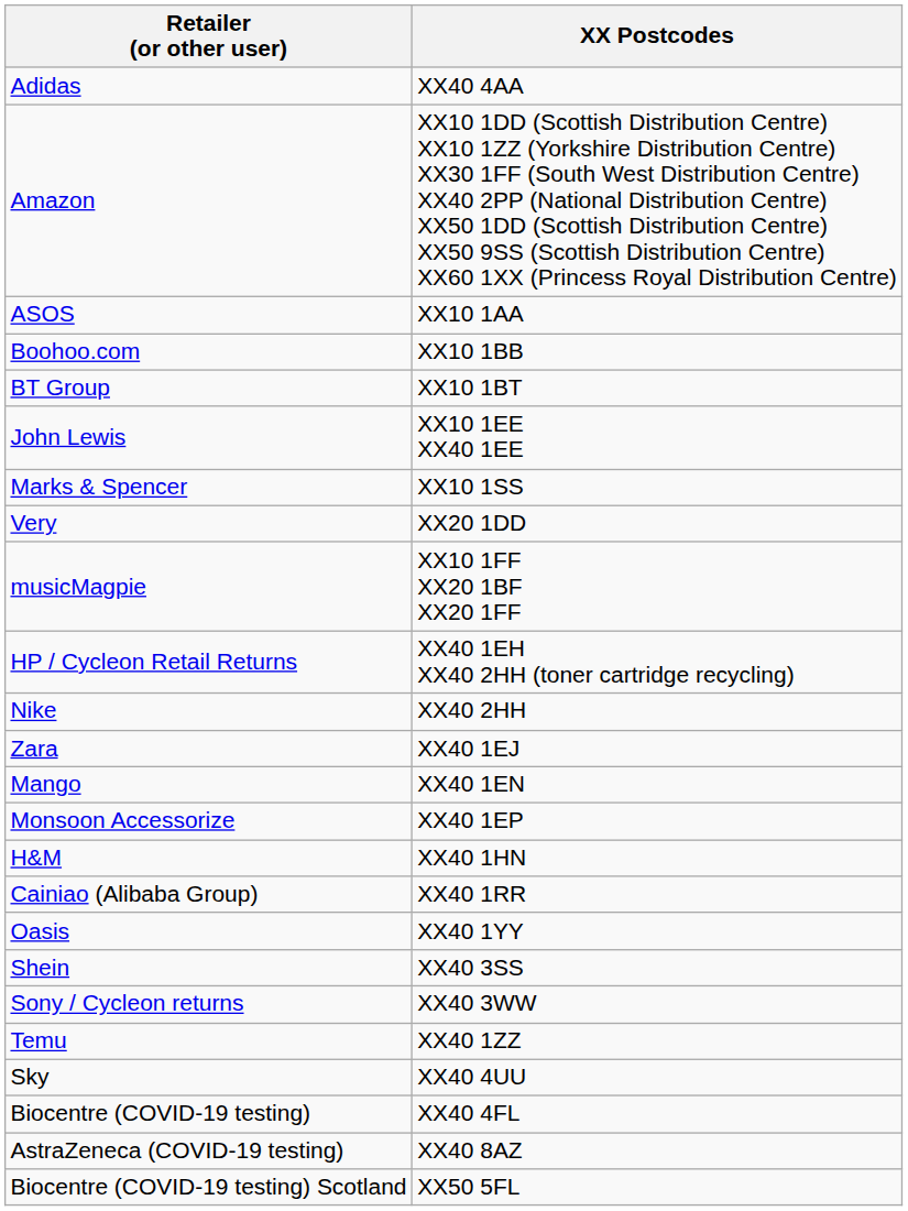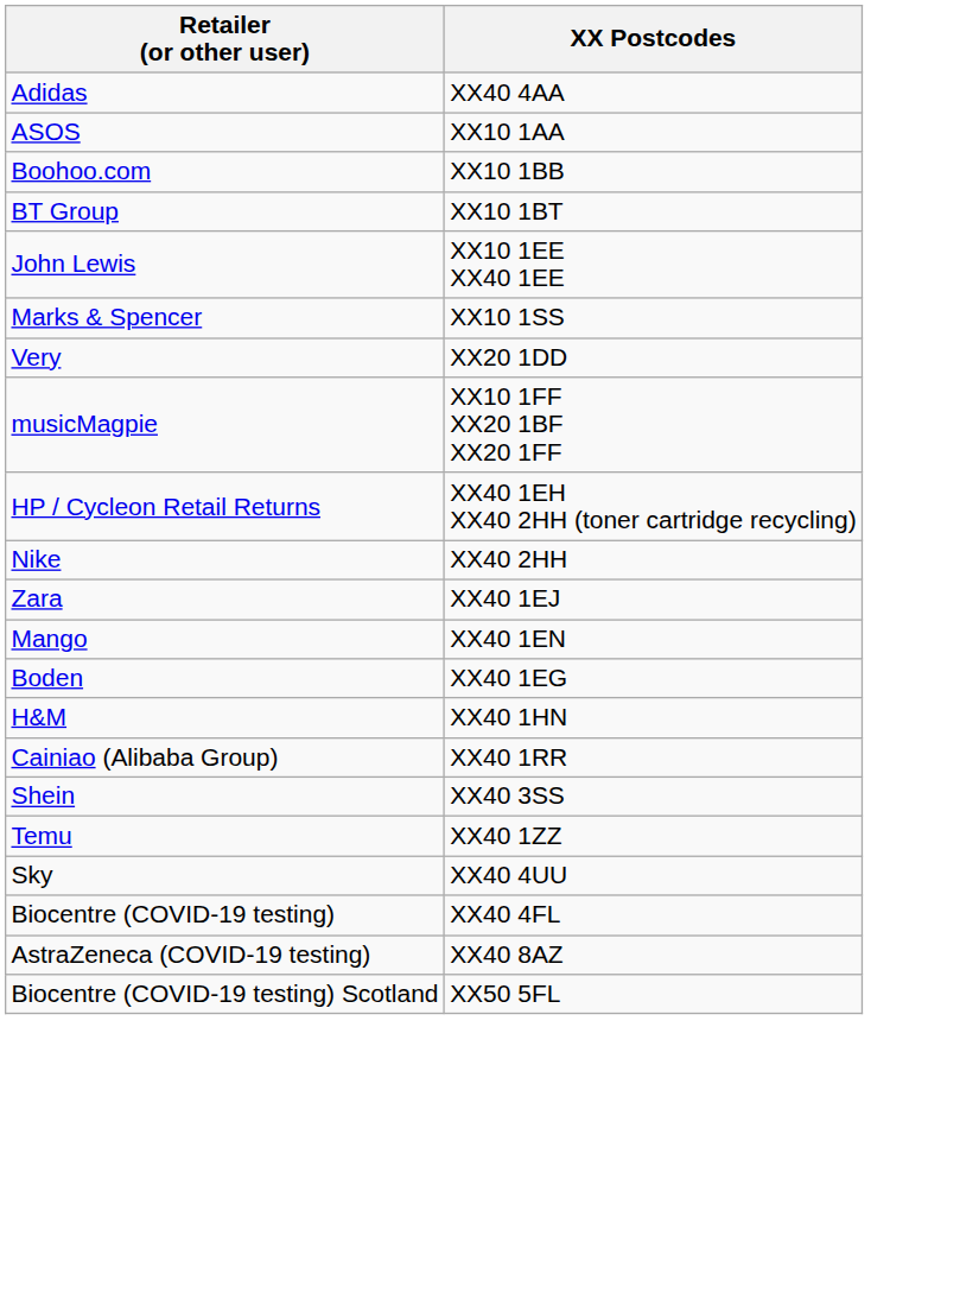- row: Amazon | XX10 1DD (Scottish Distribution Centre) XX10 1ZZ (Yorkshire Distribution Centre) XX30 1FF (South West Distribution Centre) XX40 2PP (National Distribution Centre) XX50 1DD (Scottish Distribution Centre) XX50 9SS (Scottish Distribution Centre) XX60 1XX (Princess Royal Distribution Centre)
- row: Monsoon Accessorize | XX40 1EP
+ row: Boden | XX40 1EG
- row: Oasis | XX40 1YY
- row: Sony / Cycleon returns | XX40 3WW
